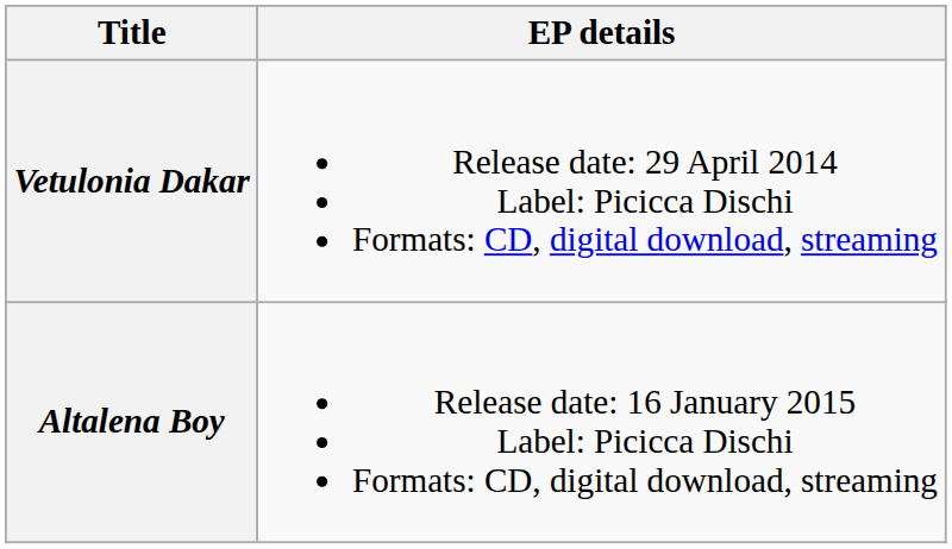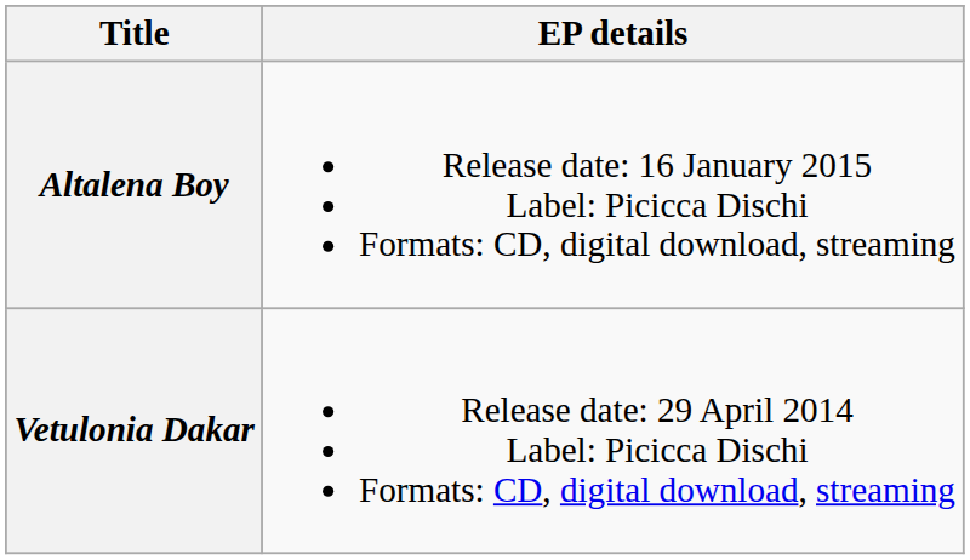rows swapped: Vetulonia Dakar <-> Altalena Boy
